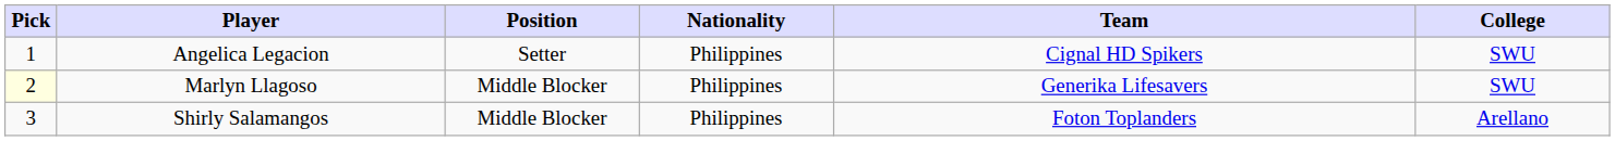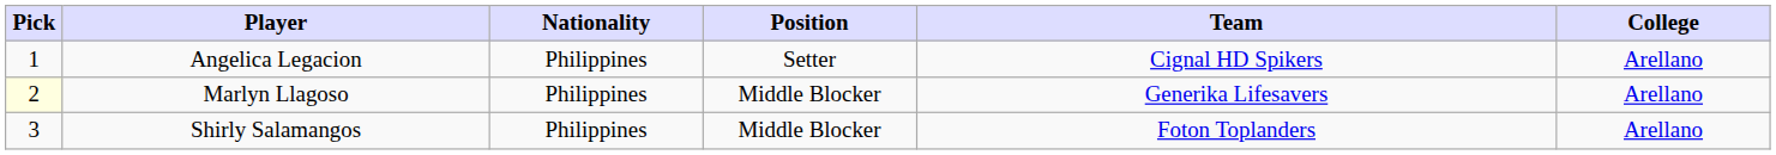columns swapped: Position <-> Nationality
Angelica Legacion | College: SWU -> Arellano
Marlyn Llagoso | College: SWU -> Arellano
